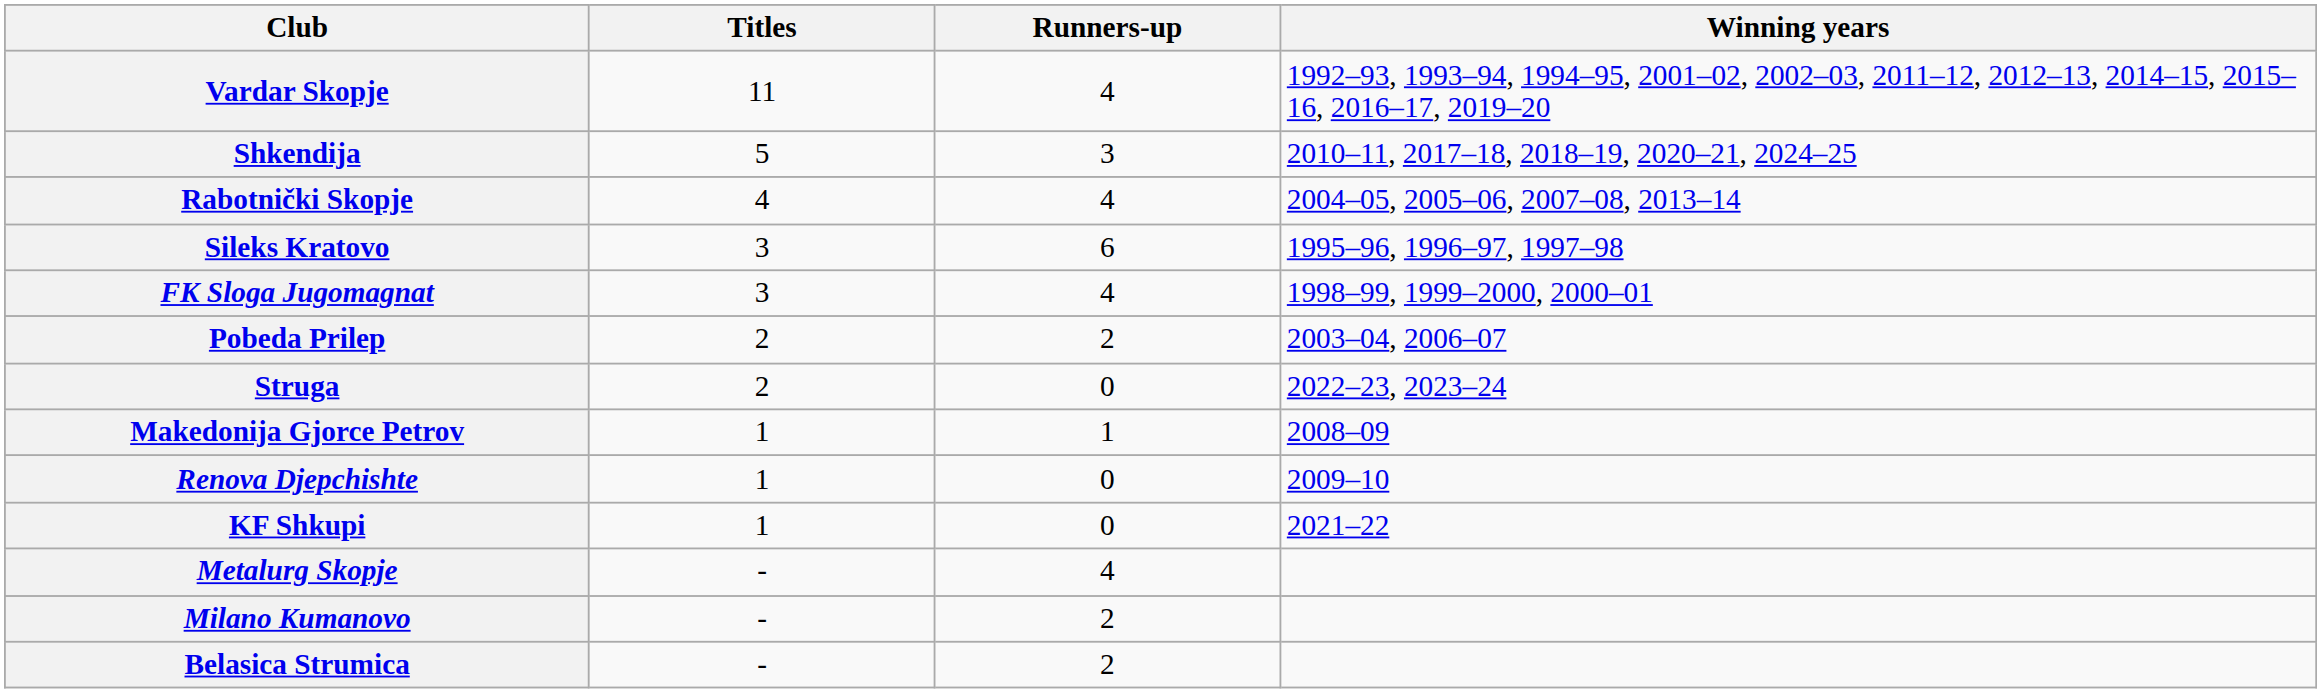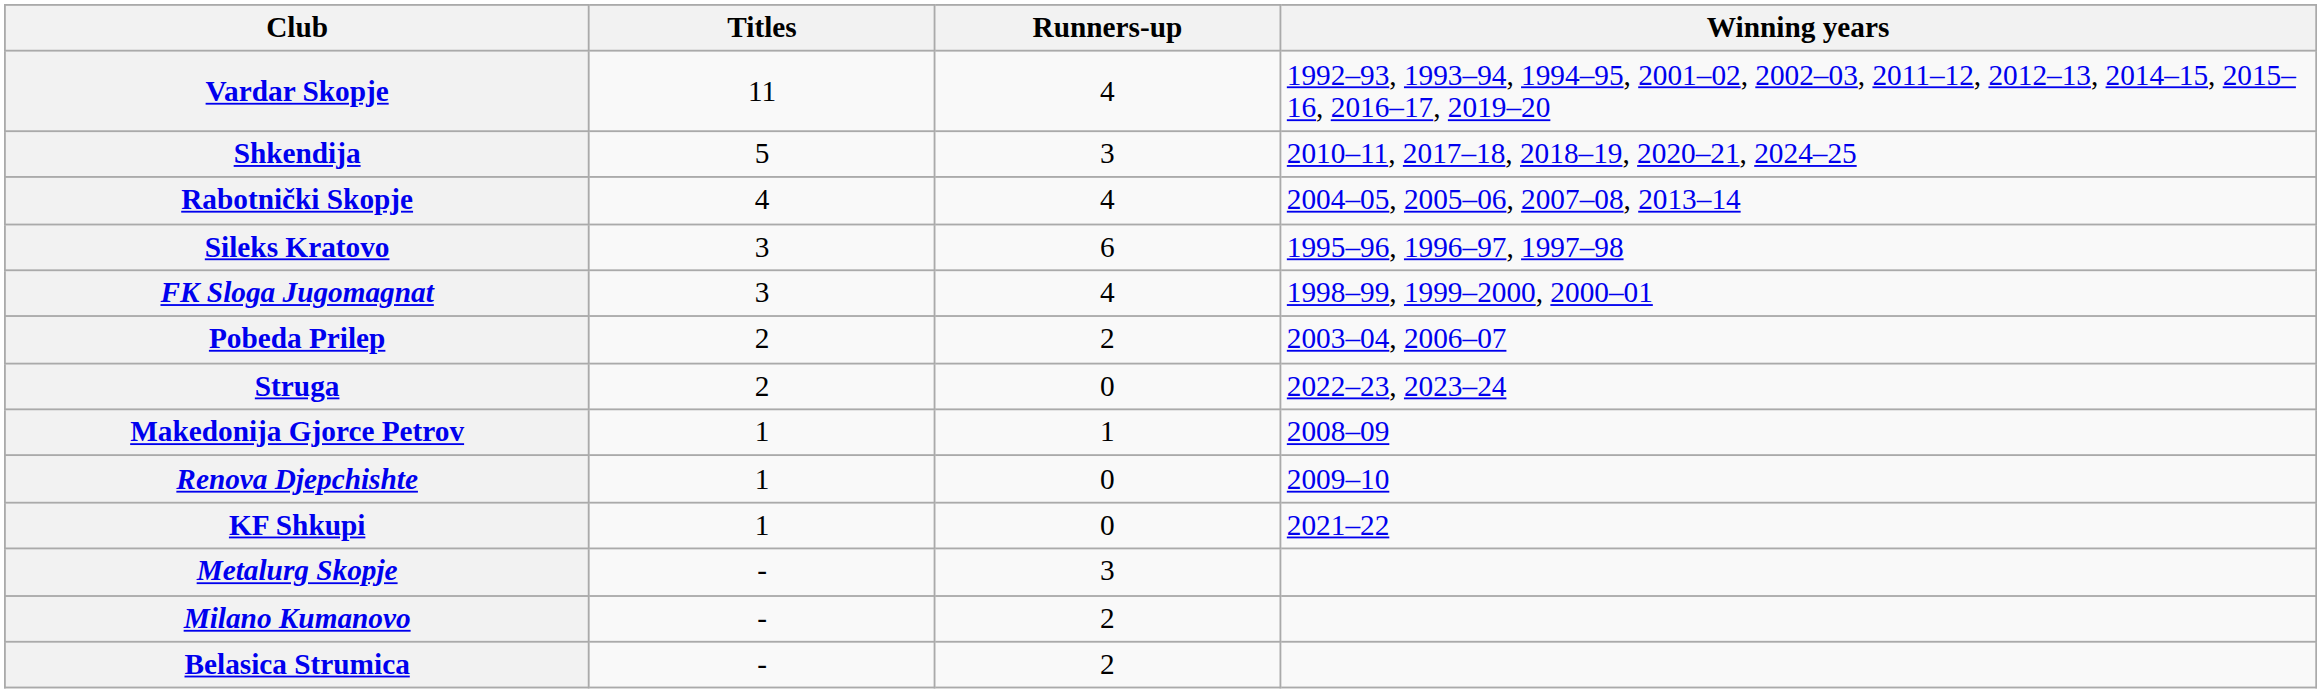Metalurg Skopje | Runners-up: 4 -> 3
